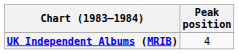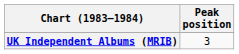UK Independent Albums (MRIB) | Peak position: 4 -> 3
